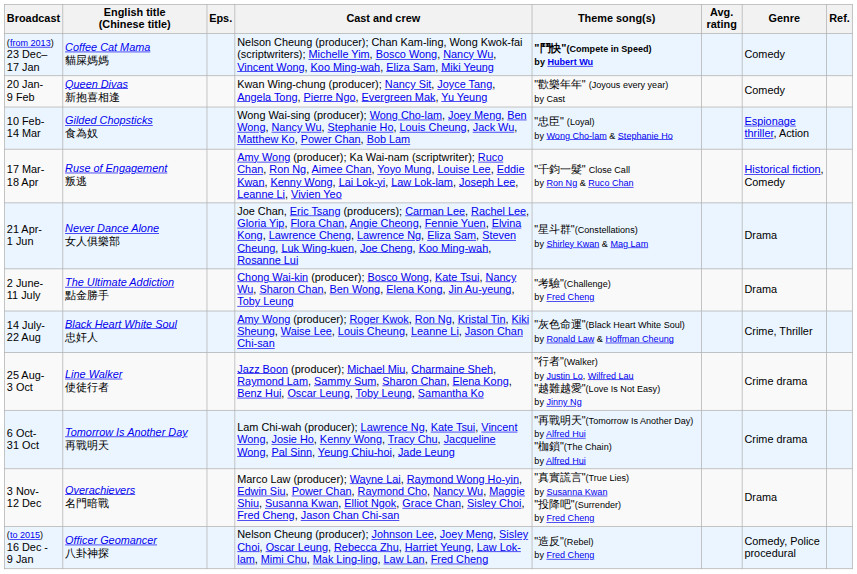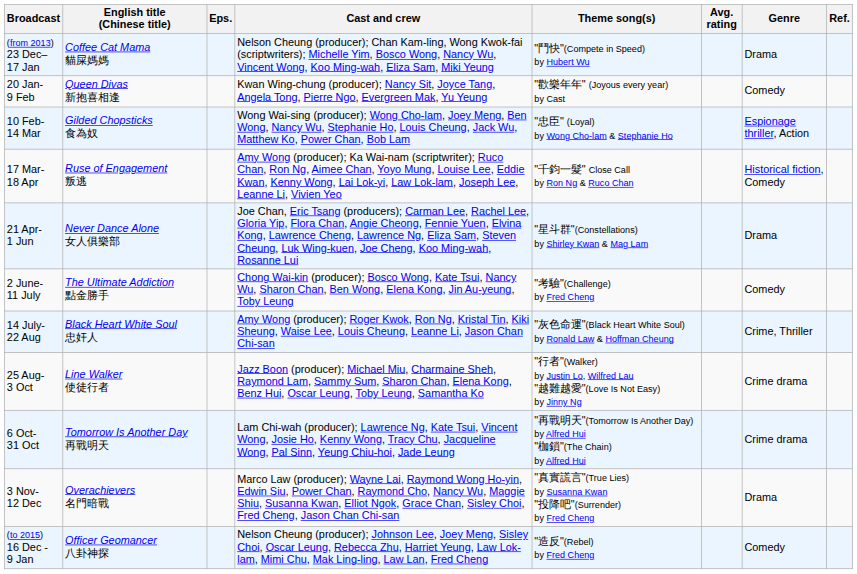(from 2013) 23 Dec– 17 Jan | Theme song(s): bold -> normal
(from 2013) 23 Dec– 17 Jan | Genre: Comedy -> Drama
2 June- 11 July | Genre: Drama -> Comedy
(to 2015) 16 Dec - 9 Jan | Genre: Comedy, Police procedural -> Comedy
